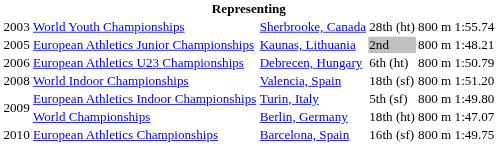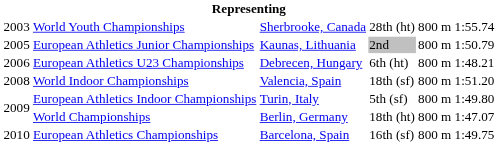European Athletics Junior Championships | column 6: 1:48.21 -> 1:50.79
European Athletics U23 Championships | column 6: 1:50.79 -> 1:48.21
